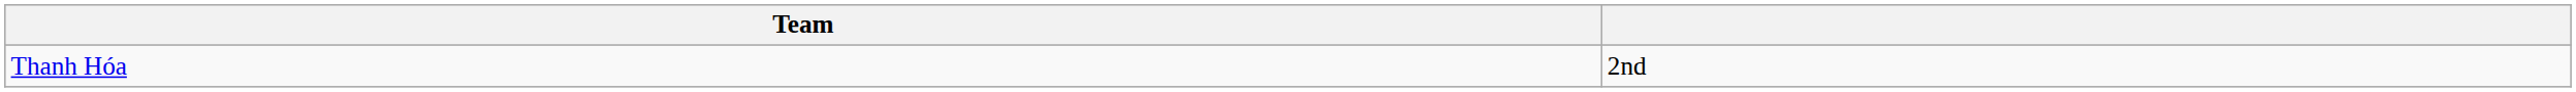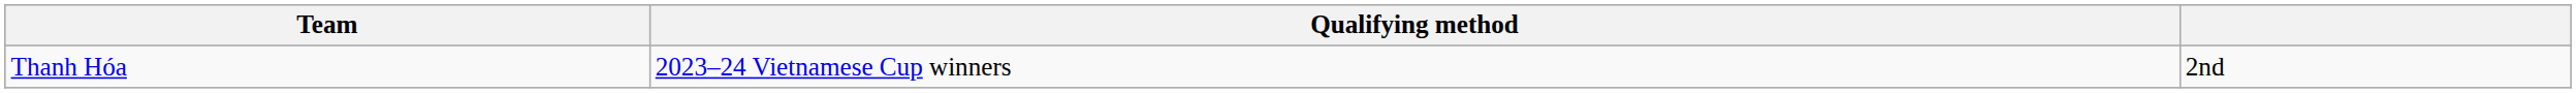+ column: Qualifying method | 2023–24 Vietnamese Cup winners
